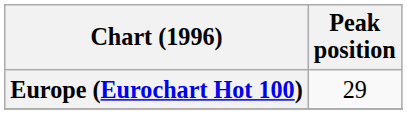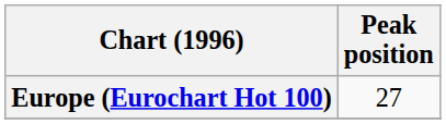Europe (Eurochart Hot 100) | Peak position: 29 -> 27
